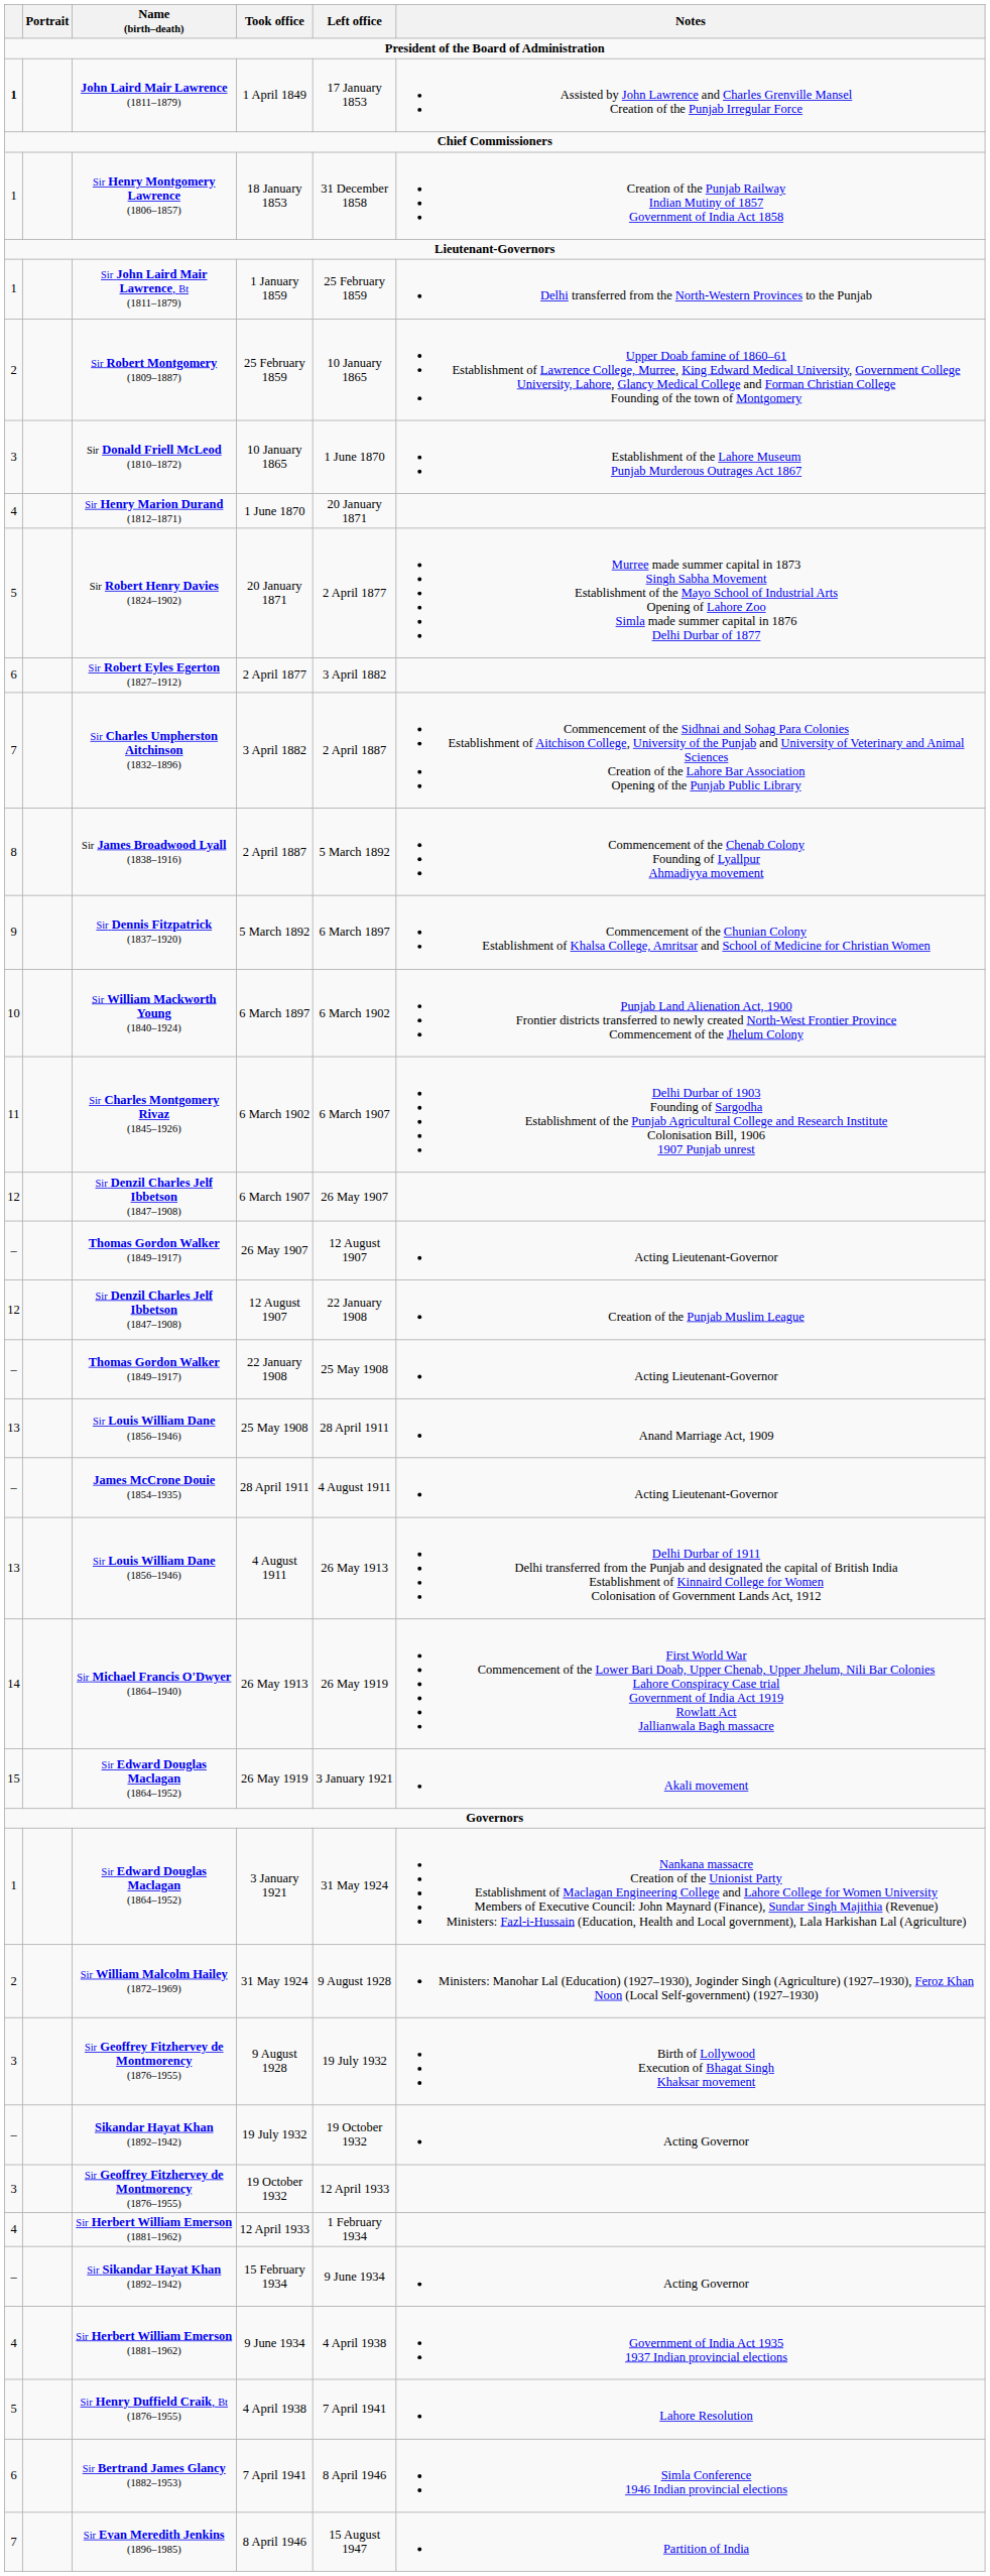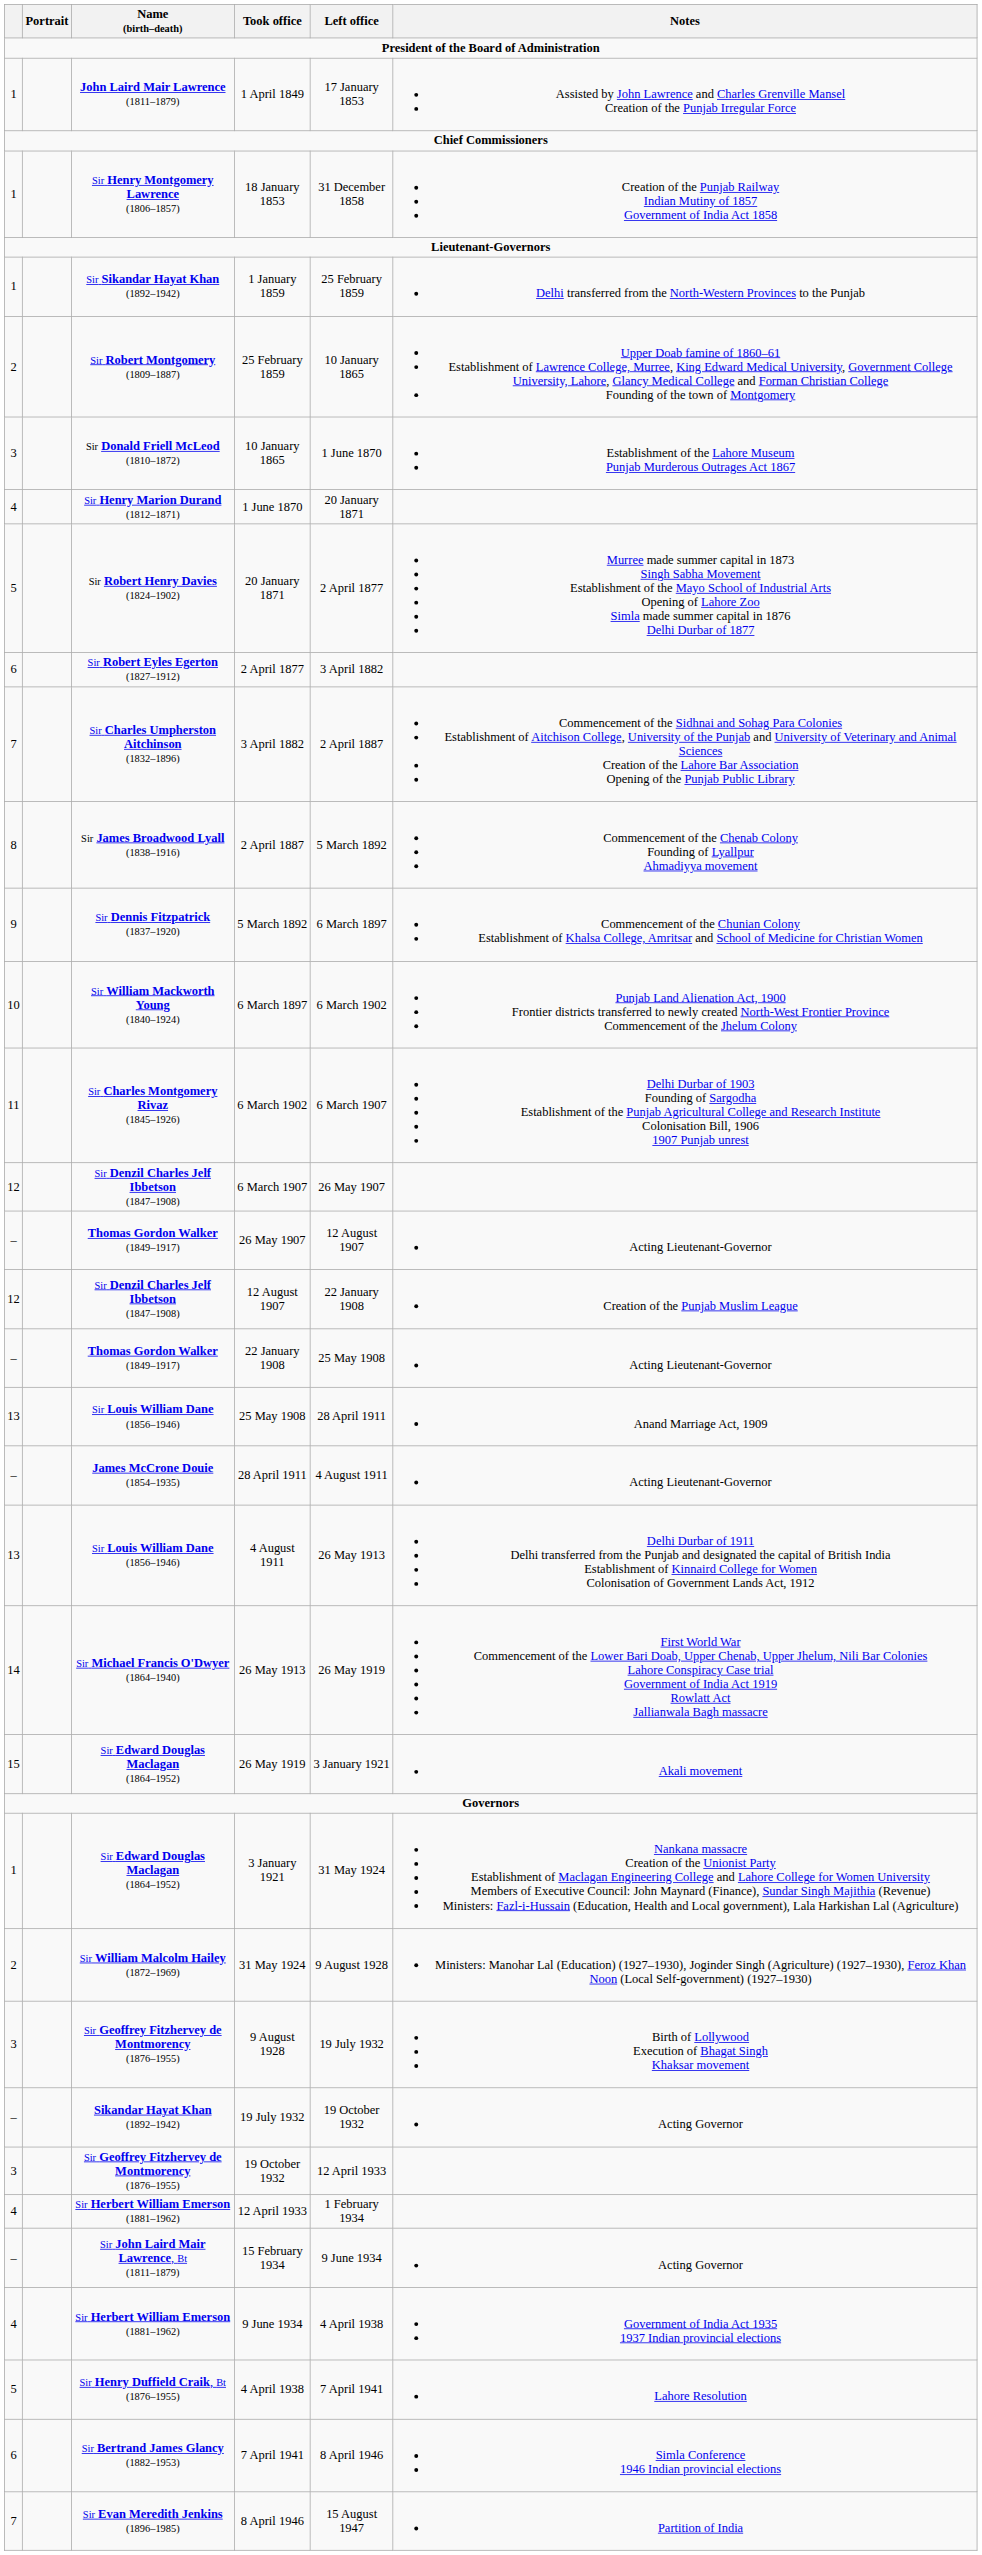1 April 1849 | column 1: bold -> normal
1 January 1859 | Name (birth–death): Sir John Laird Mair Lawrence, Bt (1811–1879) -> Sir Sikandar Hayat Khan (1892–1942)
15 February 1934 | Name (birth–death): Sir Sikandar Hayat Khan (1892–1942) -> Sir John Laird Mair Lawrence, Bt (1811–1879)
